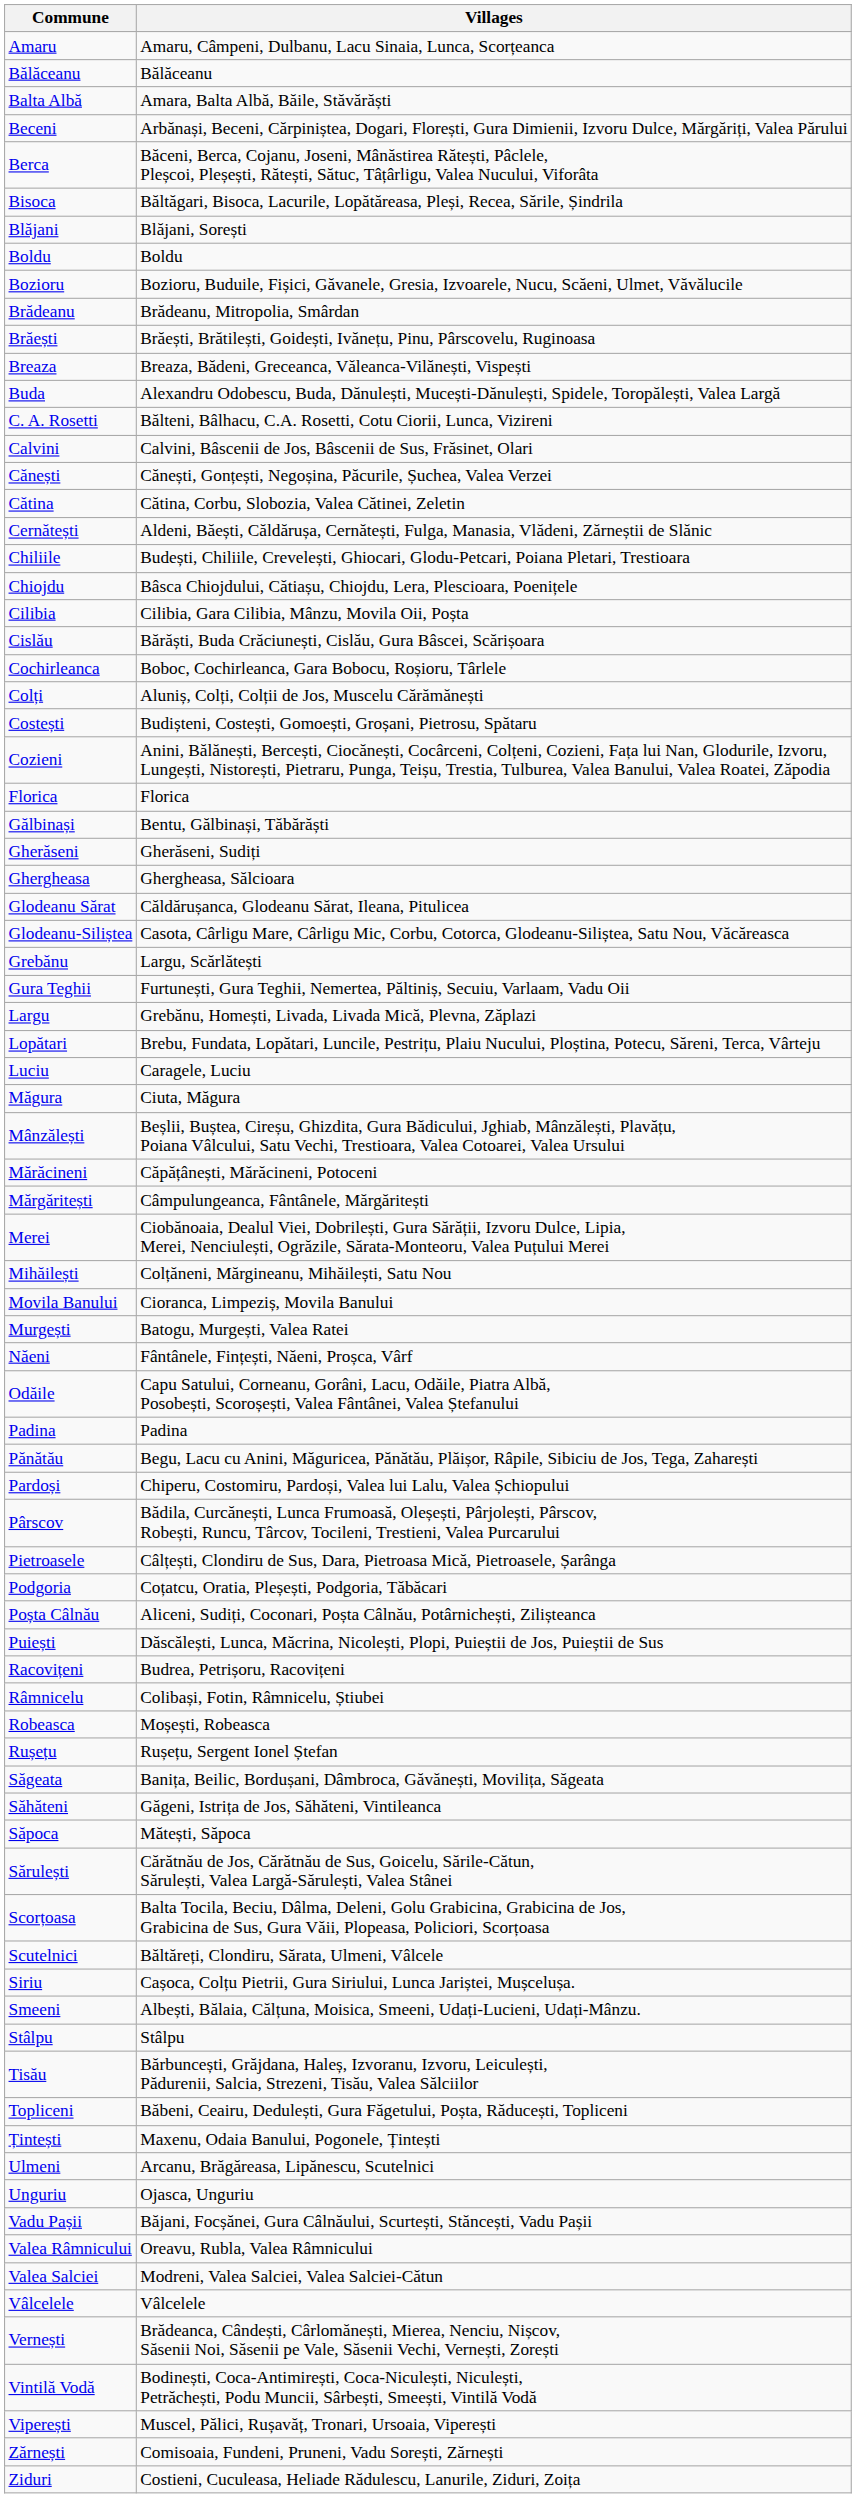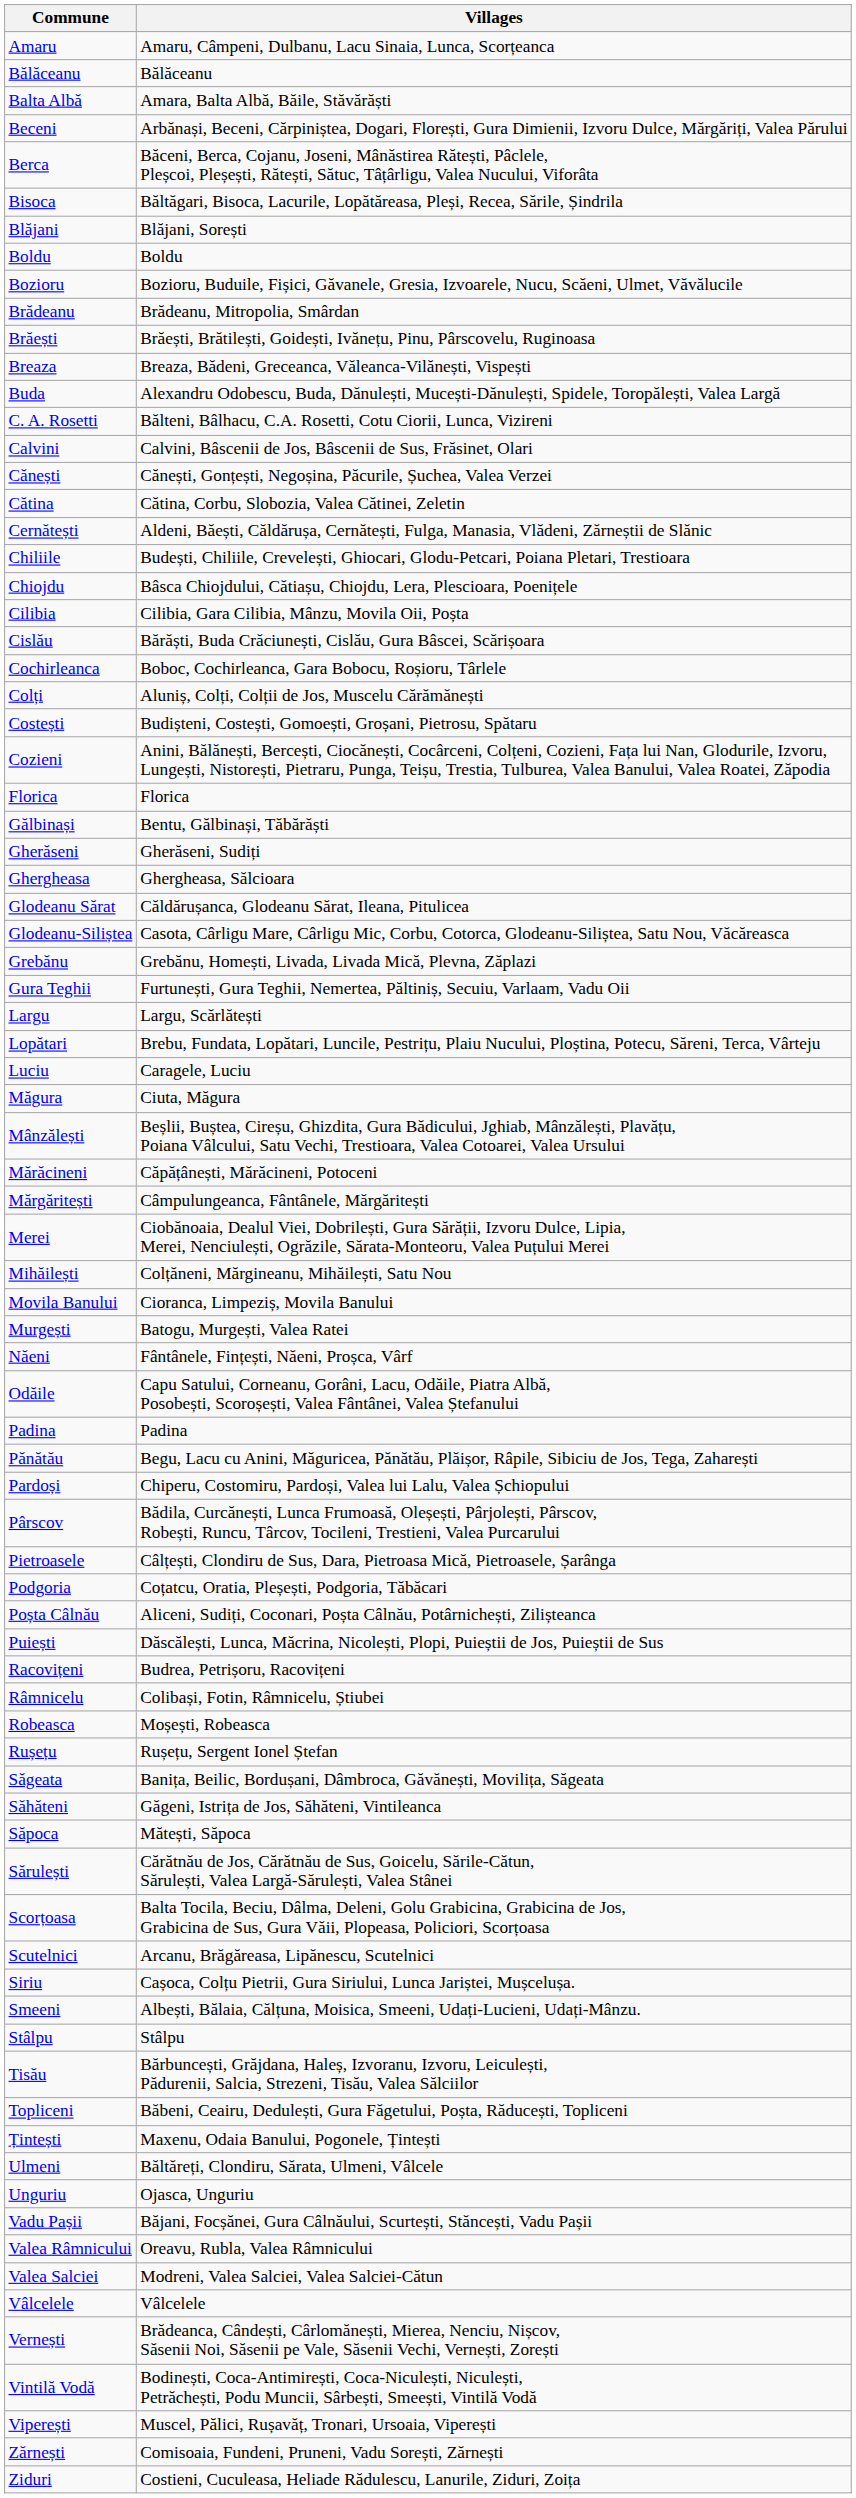Grebănu | column 2: Largu, Scărlătești -> Grebănu, Homești, Livada, Livada Mică, Plevna, Zăplazi
Largu | column 2: Grebănu, Homești, Livada, Livada Mică, Plevna, Zăplazi -> Largu, Scărlătești
Scutelnici | column 2: Băltăreți, Clondiru, Sărata, Ulmeni, Vâlcele -> Arcanu, Brăgăreasa, Lipănescu, Scutelnici
Ulmeni | column 2: Arcanu, Brăgăreasa, Lipănescu, Scutelnici -> Băltăreți, Clondiru, Sărata, Ulmeni, Vâlcele
